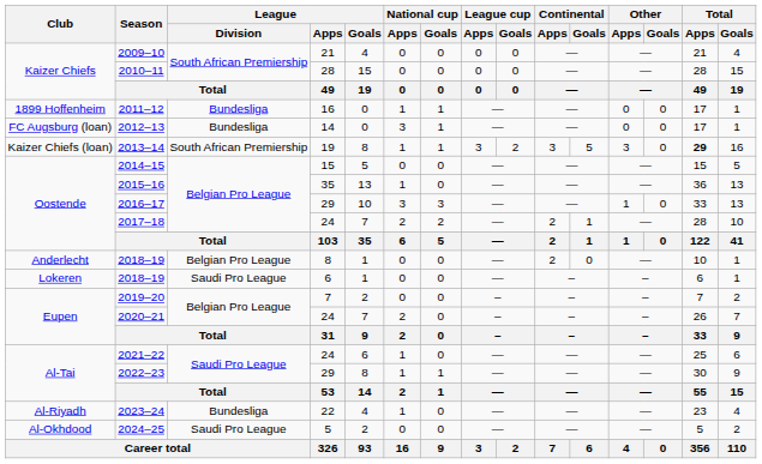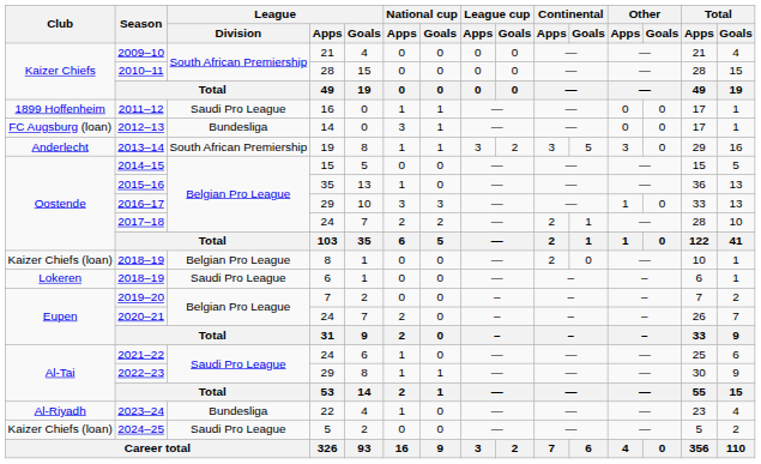2011–12 | League / Division: Bundesliga -> Saudi Pro League
2013–14 | Club: Kaizer Chiefs (loan) -> Anderlecht
2013–14 | Total / Apps: bold -> normal
2018–19 / 8 | Club: Anderlecht -> Kaizer Chiefs (loan)
2024–25 | Club: Al-Okhdood -> Kaizer Chiefs (loan)
